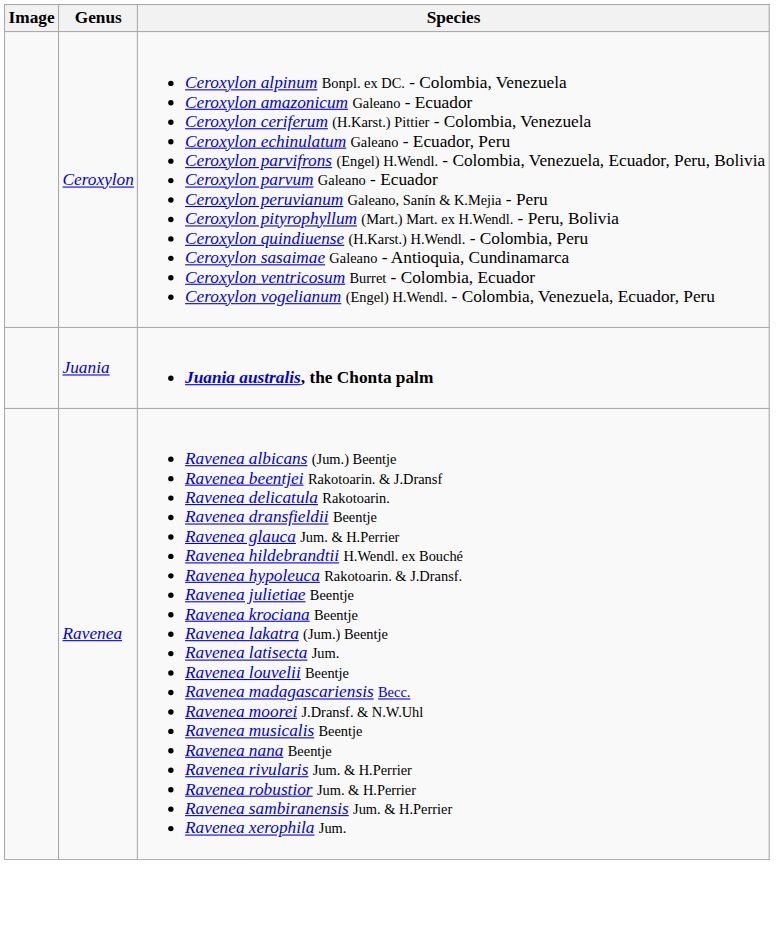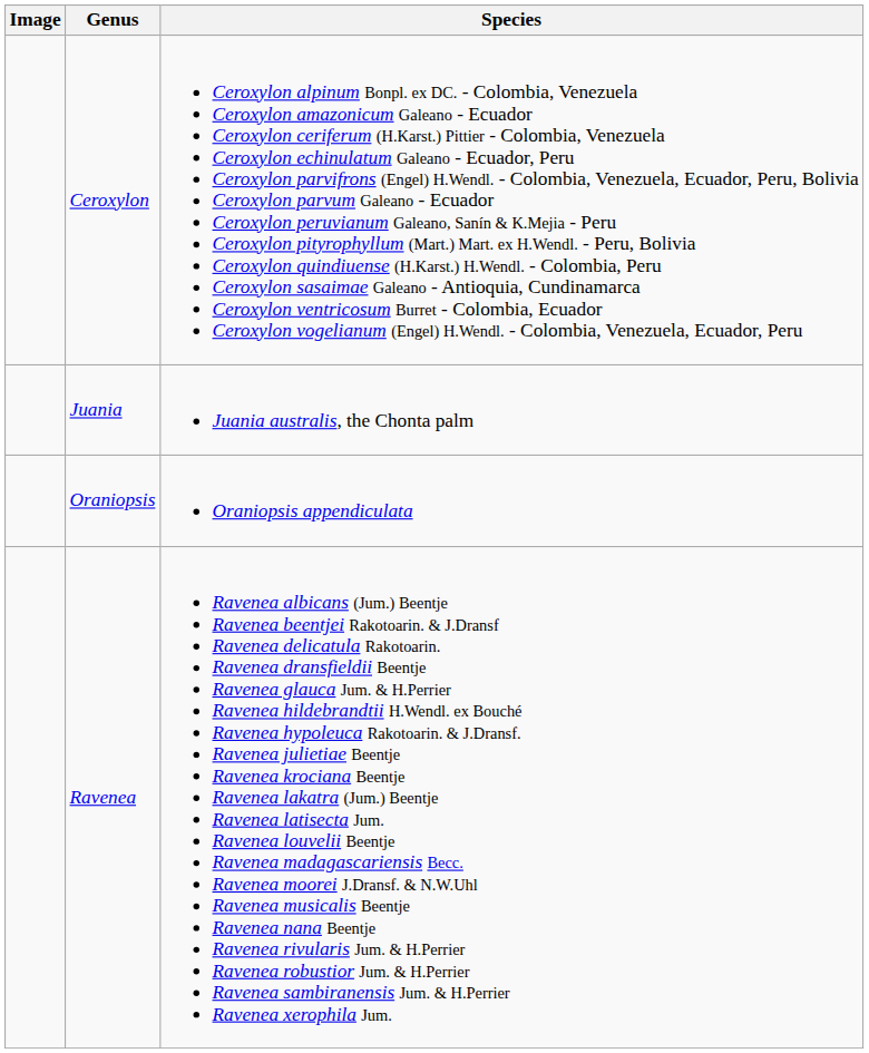Juania | Species: bold -> normal
+ row: Oraniopsis | Oraniopsis appendiculata
